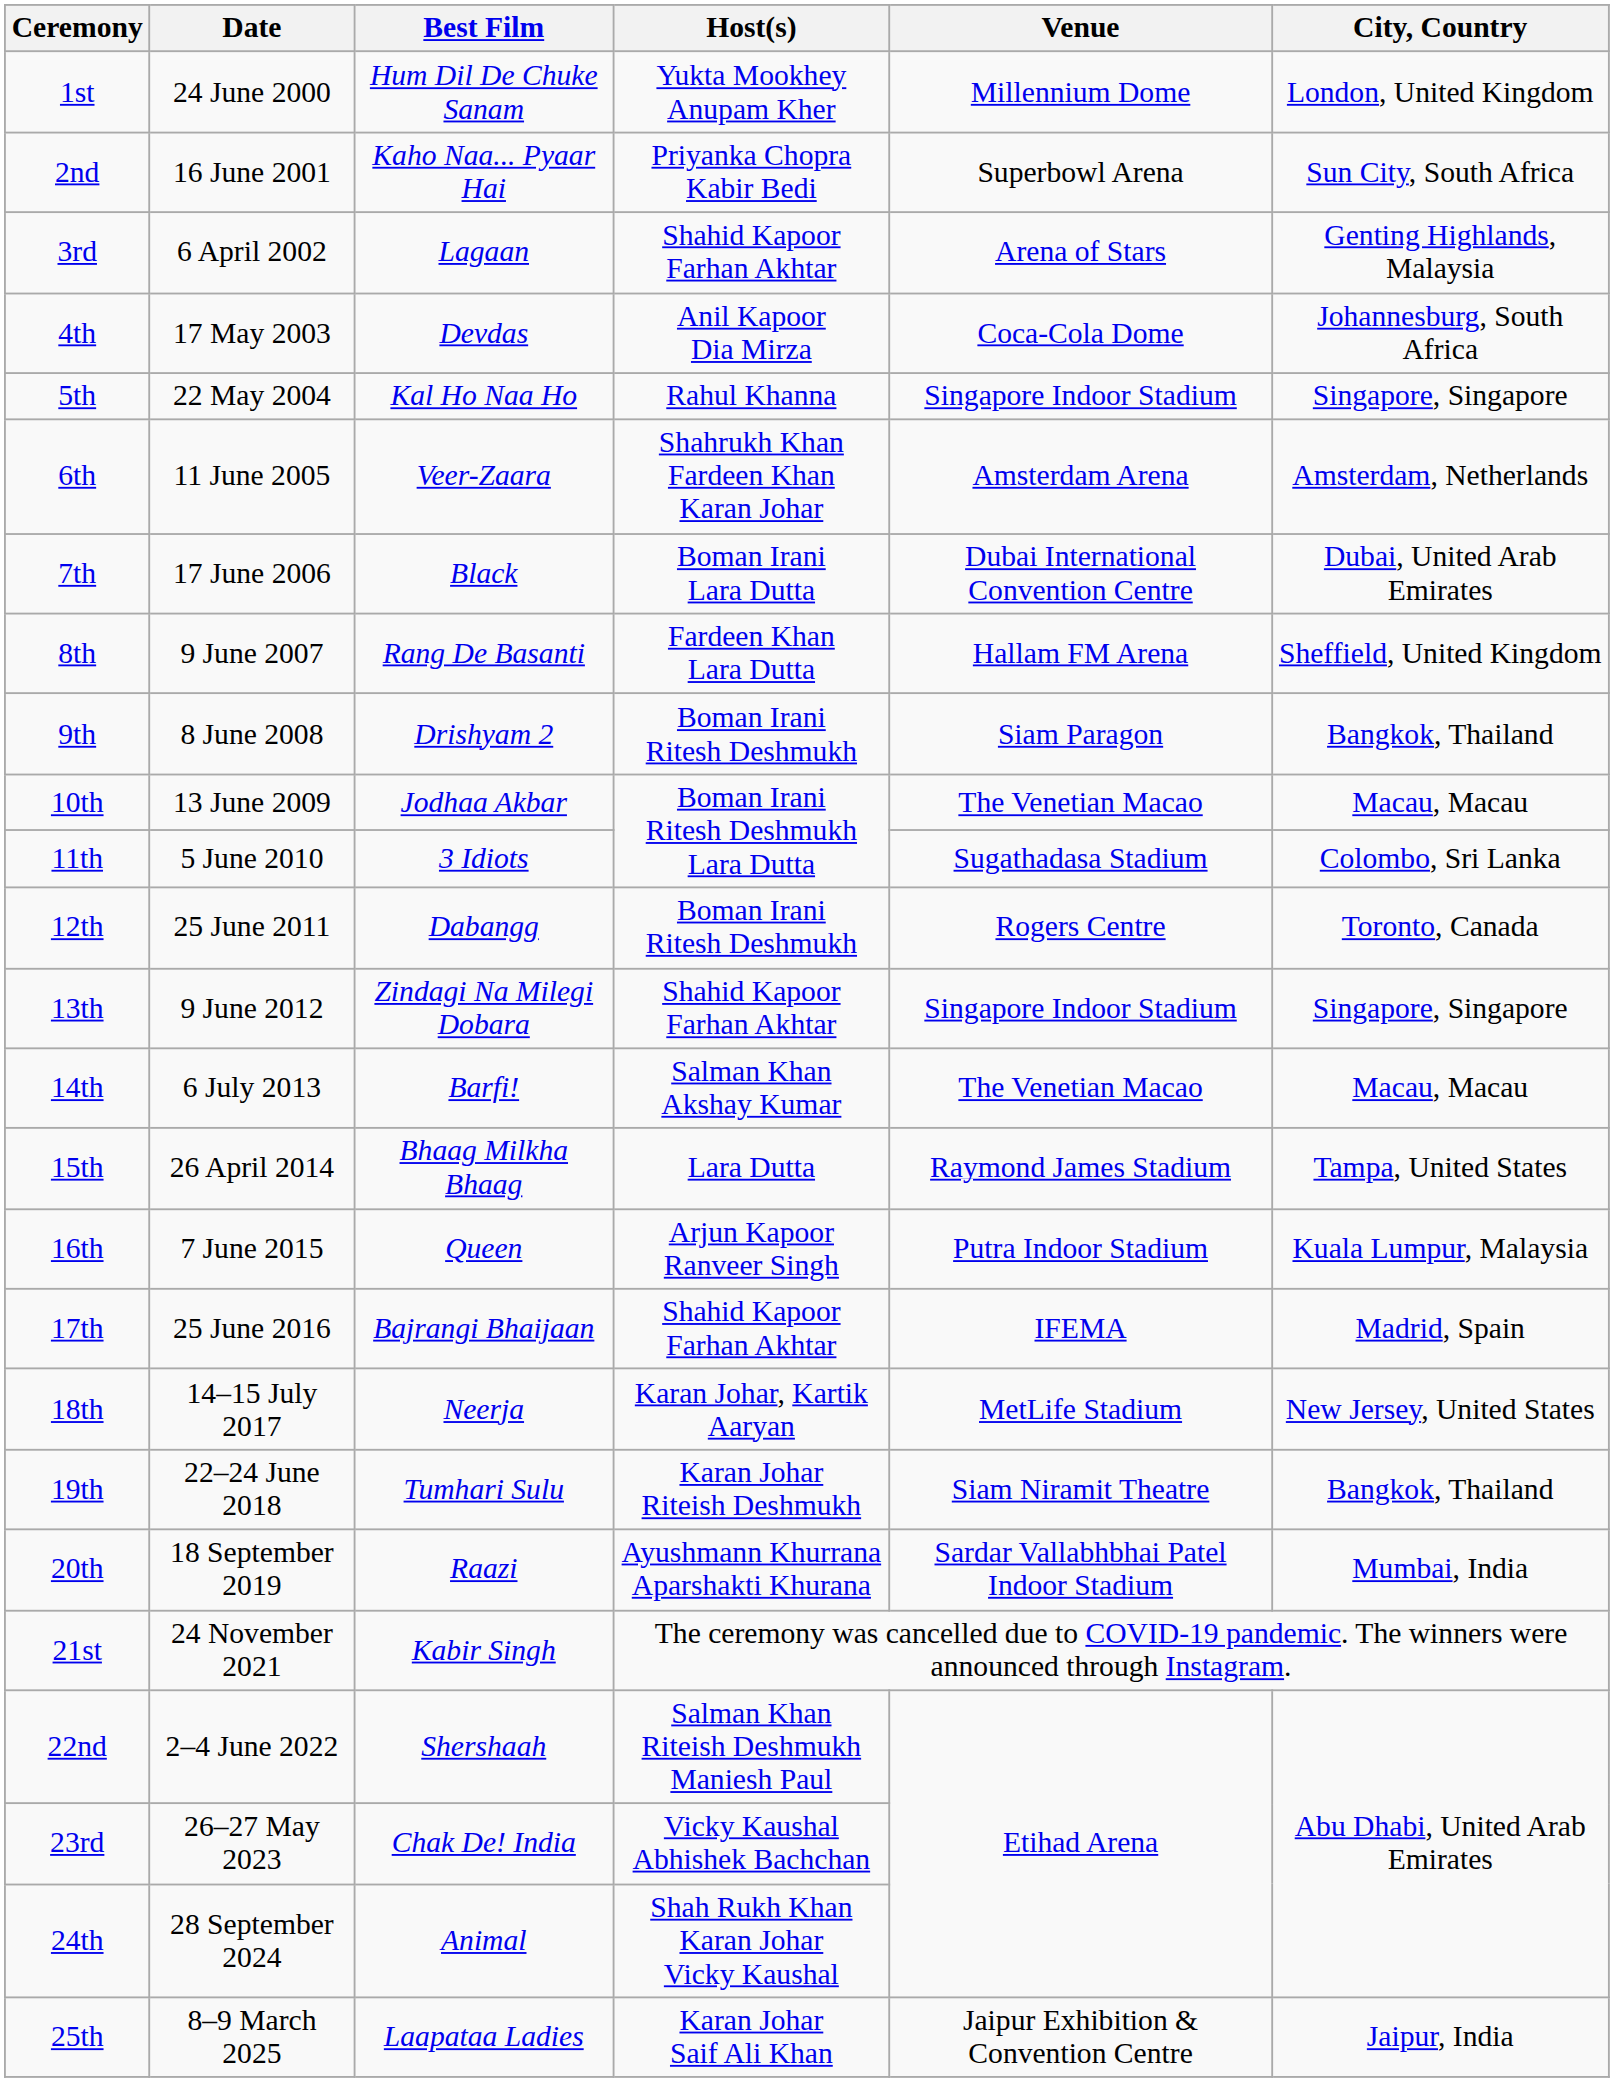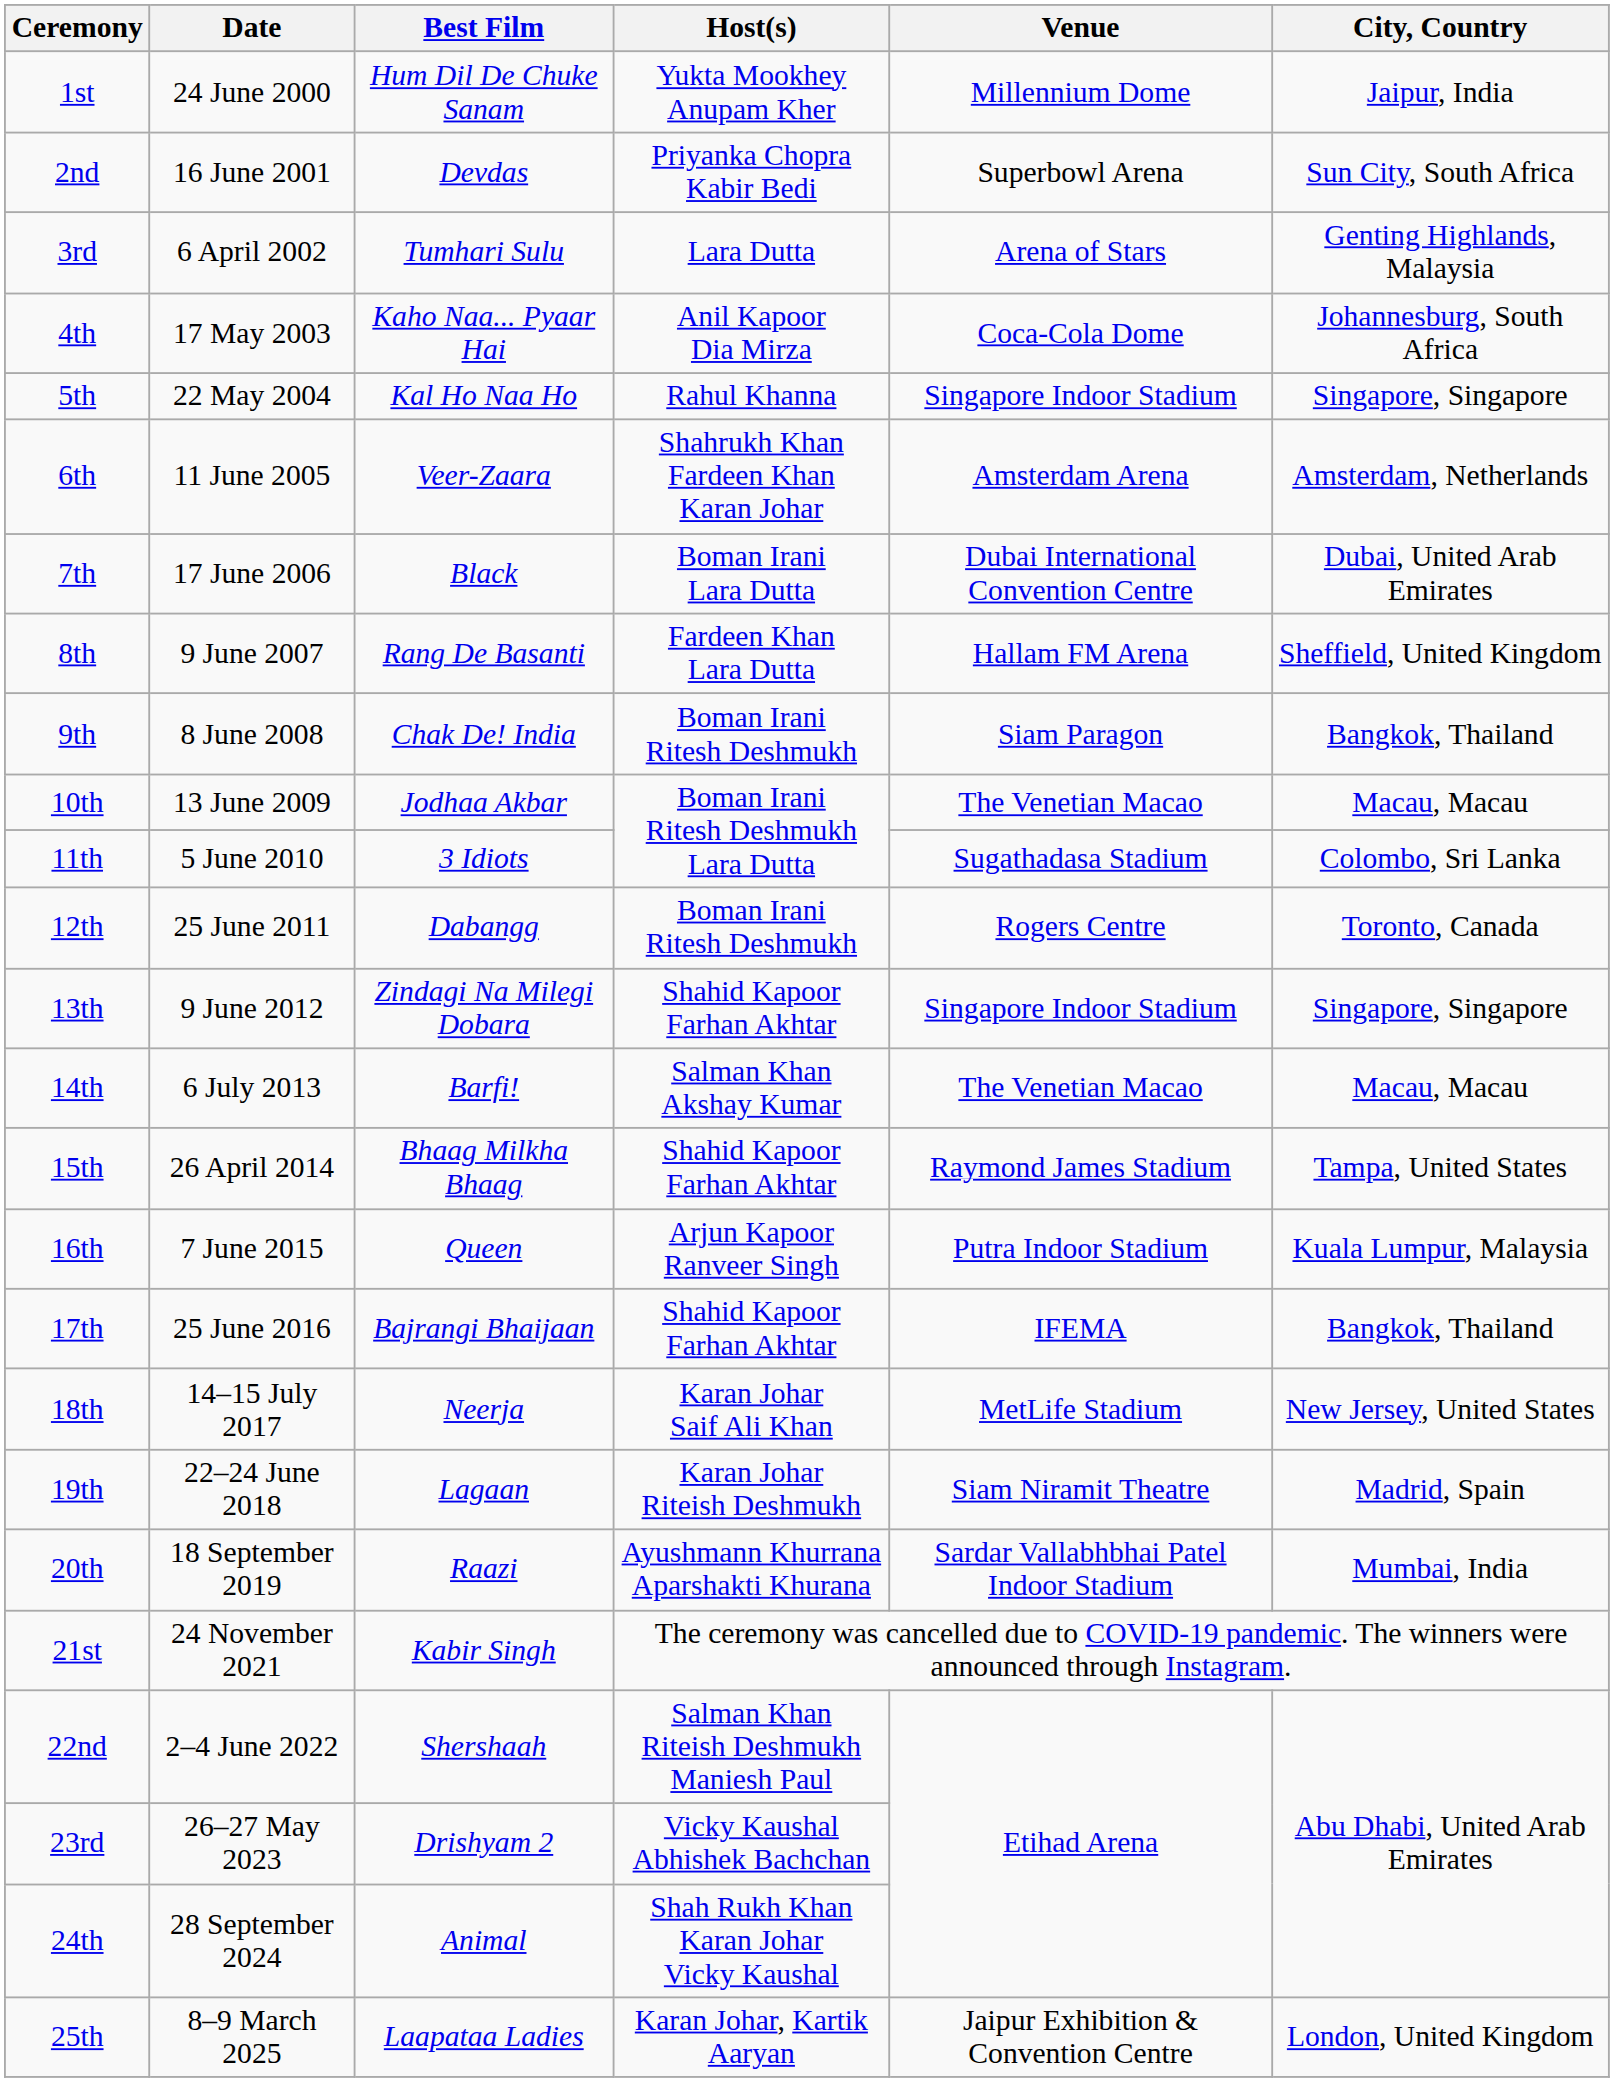1st | City, Country: London, United Kingdom -> Jaipur, India
2nd | Best Film: Kaho Naa... Pyaar Hai -> Devdas
3rd | Best Film: Lagaan -> Tumhari Sulu
3rd | Host(s): Shahid Kapoor Farhan Akhtar -> Lara Dutta
4th | Best Film: Devdas -> Kaho Naa... Pyaar Hai
9th | Best Film: Drishyam 2 -> Chak De! India
15th | Host(s): Lara Dutta -> Shahid Kapoor Farhan Akhtar
17th | City, Country: Madrid, Spain -> Bangkok, Thailand
18th | Host(s): Karan Johar, Kartik Aaryan -> Karan Johar Saif Ali Khan
19th | Best Film: Tumhari Sulu -> Lagaan
19th | City, Country: Bangkok, Thailand -> Madrid, Spain
23rd | Best Film: Chak De! India -> Drishyam 2
25th | Host(s): Karan Johar Saif Ali Khan -> Karan Johar, Kartik Aaryan
25th | City, Country: Jaipur, India -> London, United Kingdom
